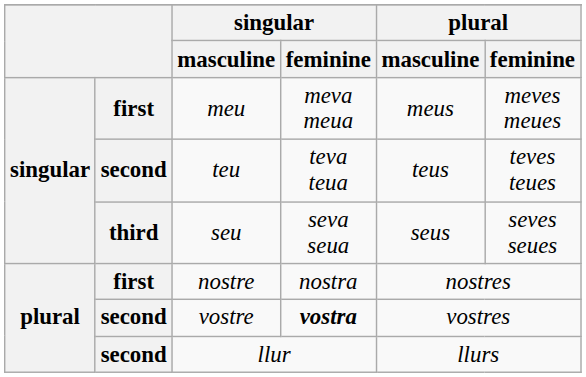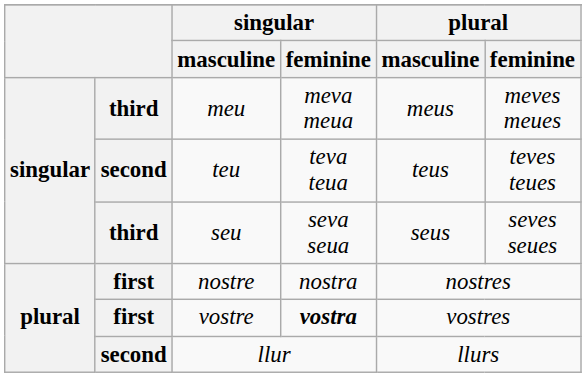meu | column 2: first -> third
vostre | column 2: second -> first
